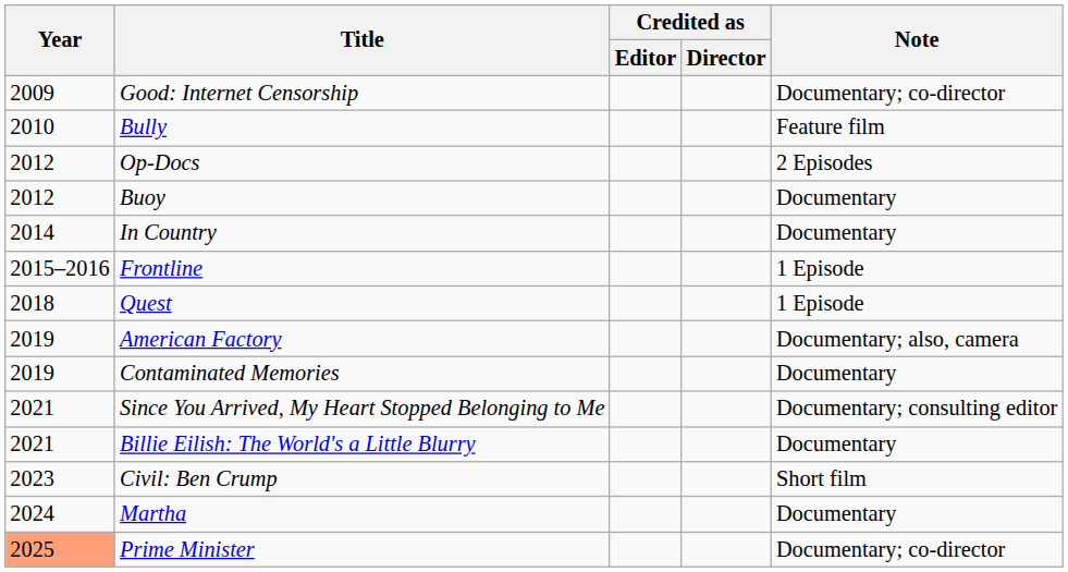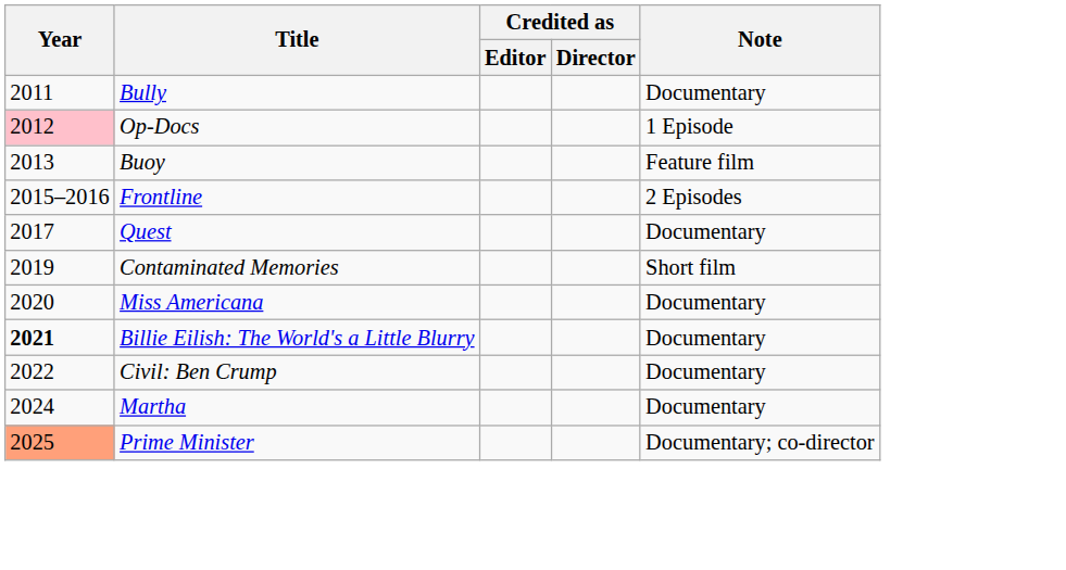- row: 2009 | Good: Internet Censorship | Documentary; co-director
Bully | Year: 2010 -> 2011
Bully | Note: Feature film -> Documentary
Op-Docs | Year: no background -> pink background
Op-Docs | Note: 2 Episodes -> 1 Episode
Buoy | Year: 2012 -> 2013
Buoy | Note: Documentary -> Feature film
- row: 2014 | In Country | Documentary
Frontline | Note: 1 Episode -> 2 Episodes
Quest | Year: 2018 -> 2017
Quest | Note: 1 Episode -> Documentary
- row: 2019 | American Factory | Documentary; also, camera
Contaminated Memories | Note: Documentary -> Short film
+ row: 2020 | Miss Americana | Documentary
- row: 2021 | Since You Arrived, My Heart Stopped Belonging to Me | Documentary; consulting editor
Billie Eilish: The World's a Little Blurry | Year: normal -> bold
Civil: Ben Crump | Year: 2023 -> 2022
Civil: Ben Crump | Note: Short film -> Documentary
